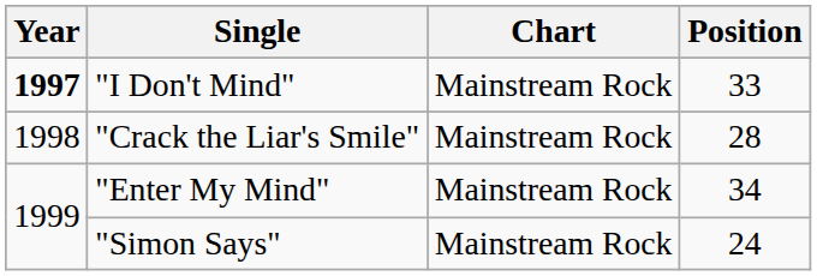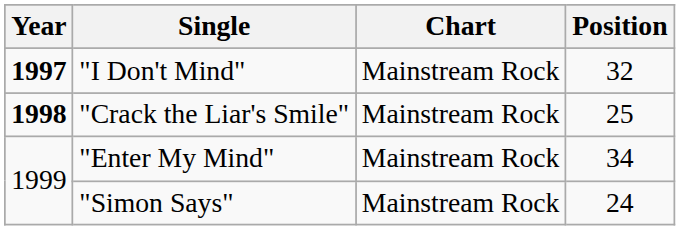"I Don't Mind" | Position: 33 -> 32
"Crack the Liar's Smile" | Year: normal -> bold
"Crack the Liar's Smile" | Position: 28 -> 25
